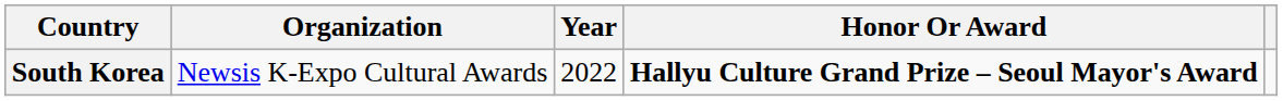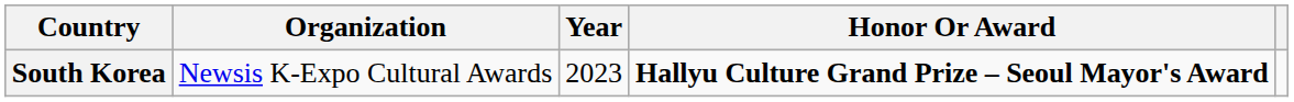South Korea | Year: 2022 -> 2023
